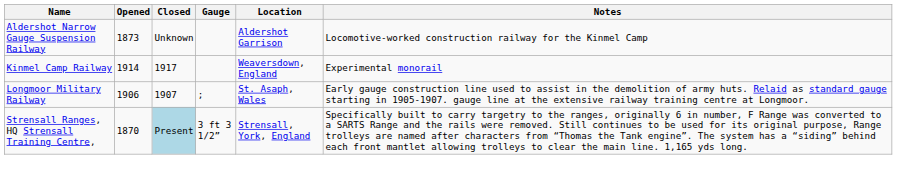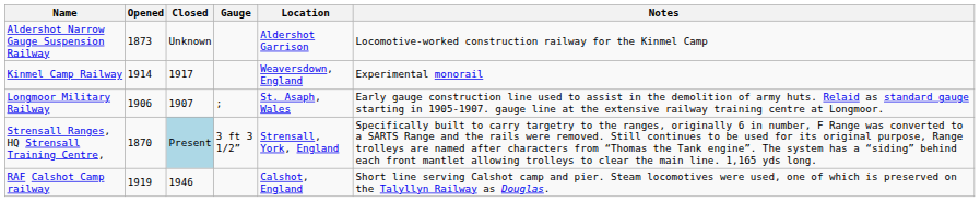+ row: RAF Calshot Camp railway | 1919 | 1946 | Calshot, England | Short line serving Calshot camp and pier. Steam locomotives were used, one of which is preserved on the Talyllyn Railway as Douglas.
